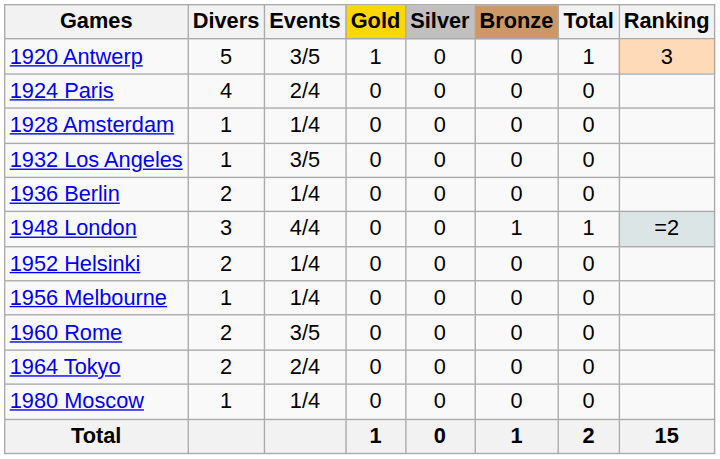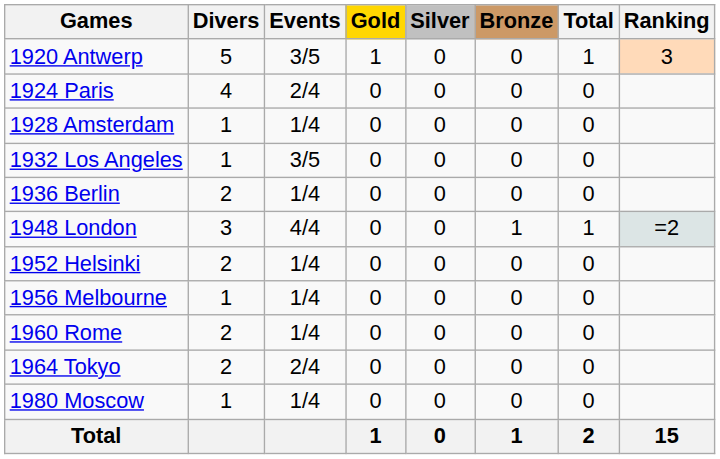1960 Rome | Events: 3/5 -> 1/4
